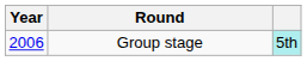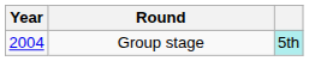Group stage | Year: 2006 -> 2004
